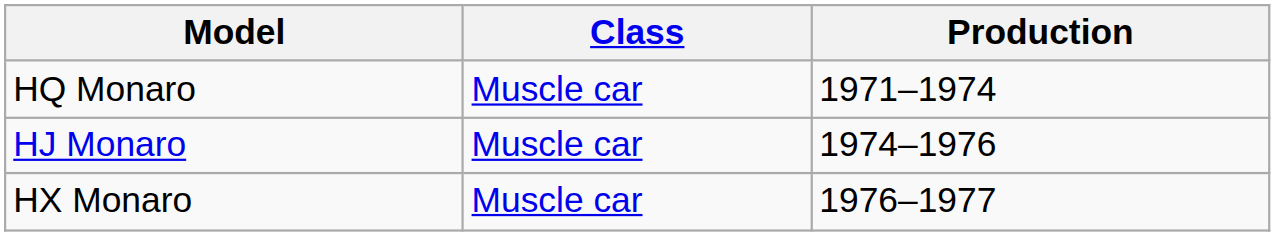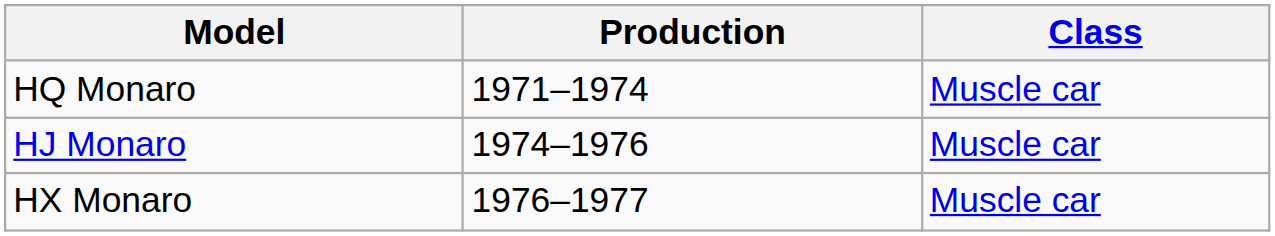columns swapped: Class <-> Production
